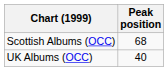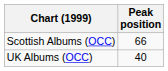Scottish Albums (OCC) | Peak position: 68 -> 66
